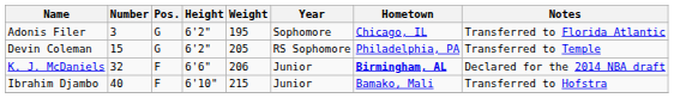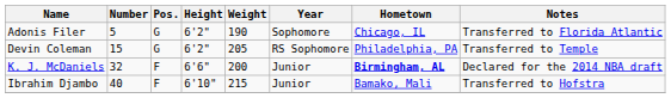Adonis Filer | Number: 3 -> 5
Adonis Filer | Weight: 195 -> 190
K. J. McDaniels | Weight: 206 -> 200
